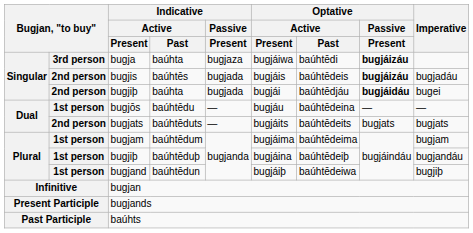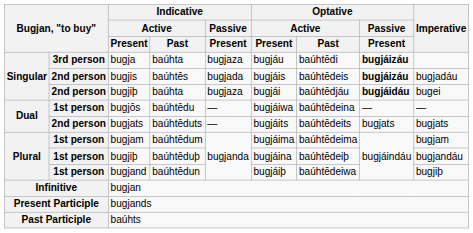bugja | Optative / Active / Present: bugjáiwa -> bugjáu
bugjiþ / baúhta | Indicative / Passive / Present: bugjada -> bugjaza
bugjōs | Optative / Active / Present: bugjáu -> bugjáiwa
